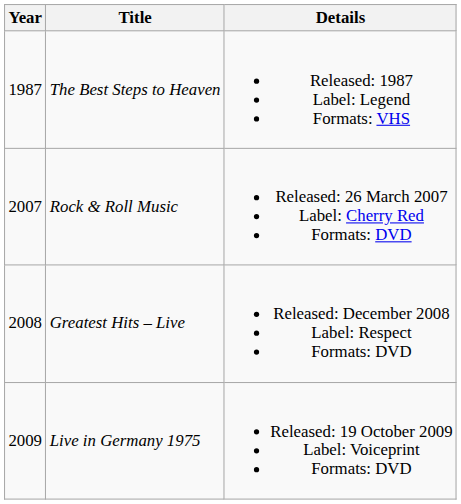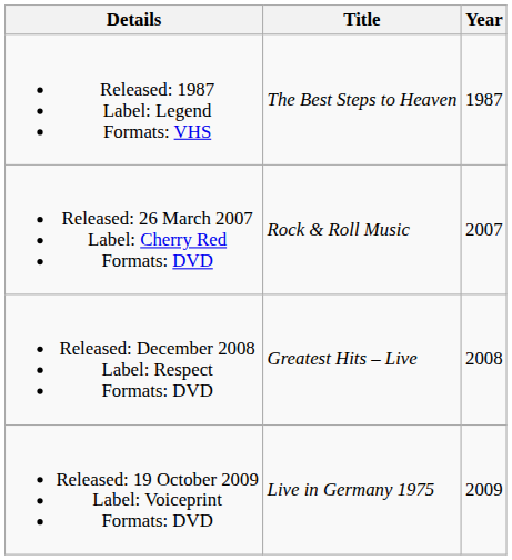columns swapped: Year <-> Details
